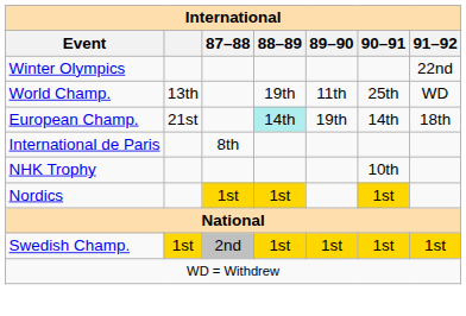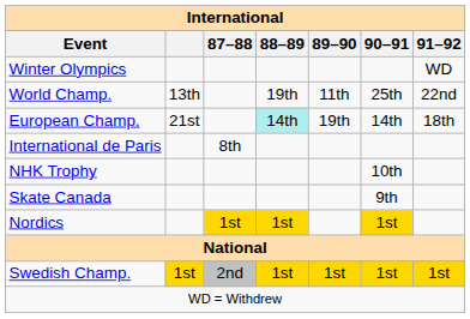Winter Olympics | 91–92: 22nd -> WD
World Champ. | 91–92: WD -> 22nd
+ row: Skate Canada | 9th
